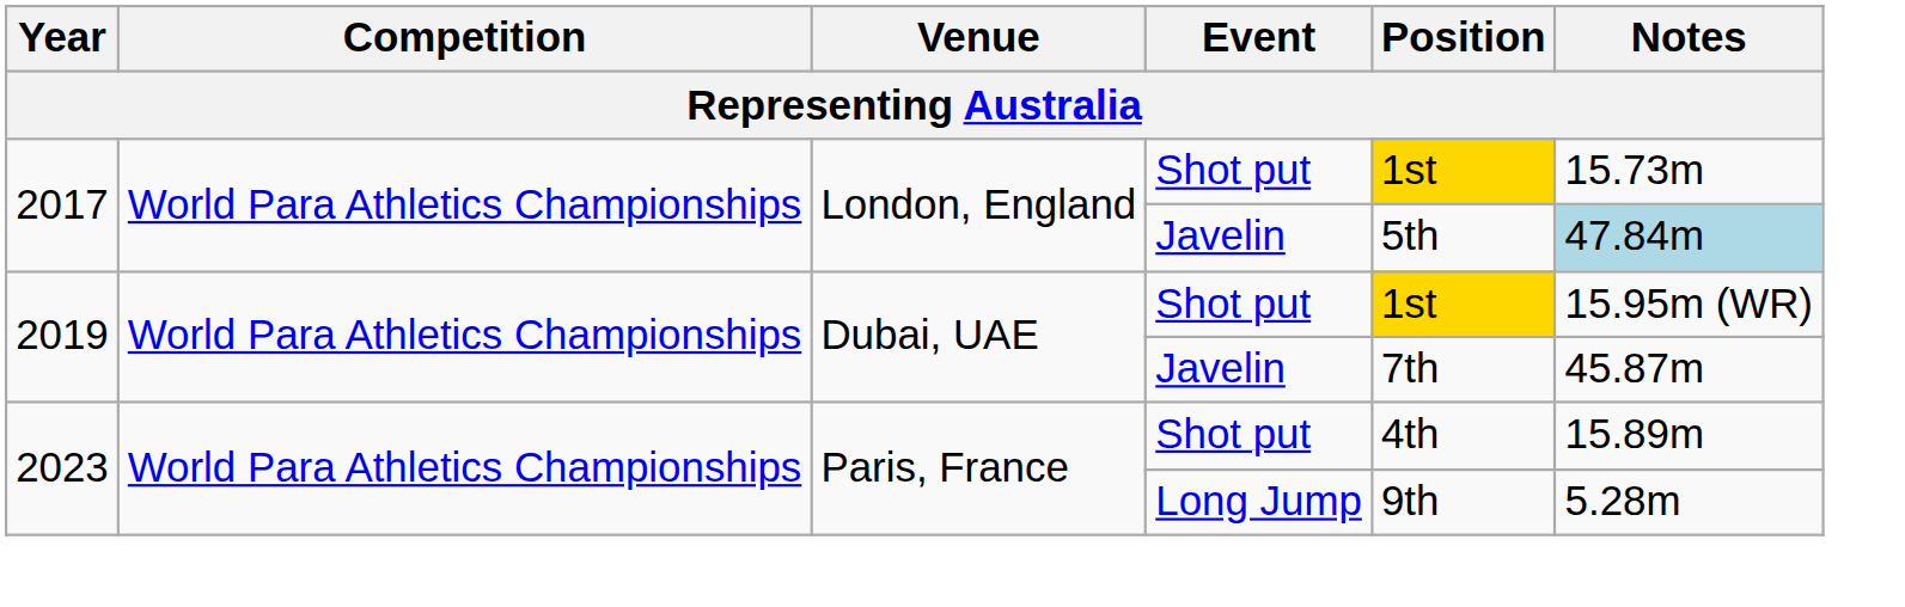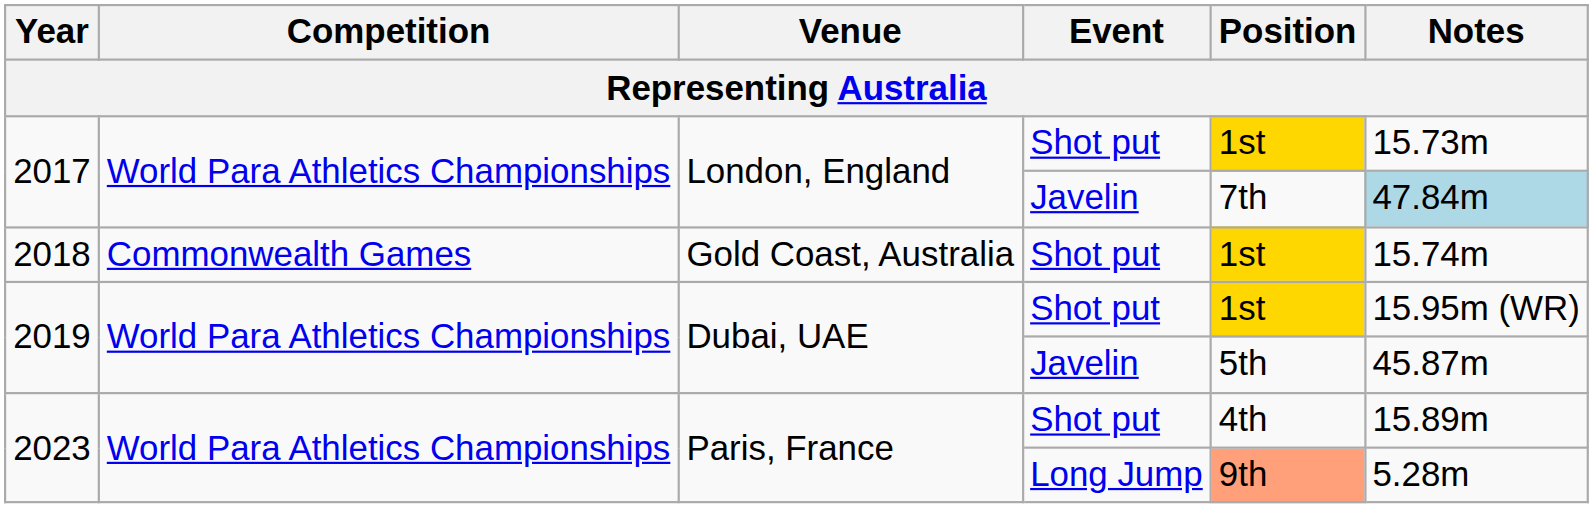2017 / Javelin | Position: 5th -> 7th
+ row: 2018 | Commonwealth Games | Gold Coast, Australia | Shot put | 1st | 15.74m
2019 / Javelin | Position: 7th -> 5th
2023 / Long Jump | Position: no background -> lightsalmon background
